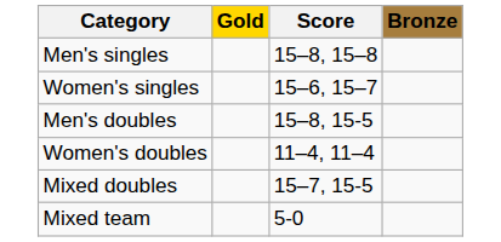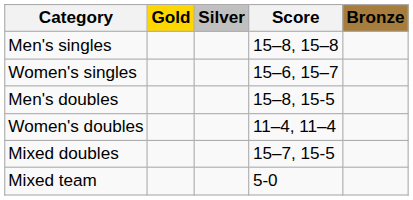+ column: Silver
